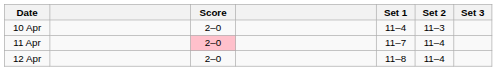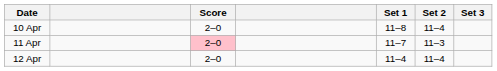10 Apr | Set 1: 11–4 -> 11–8
10 Apr | Set 2: 11–3 -> 11–4
11 Apr | Set 2: 11–4 -> 11–3
12 Apr | Set 1: 11–8 -> 11–4
